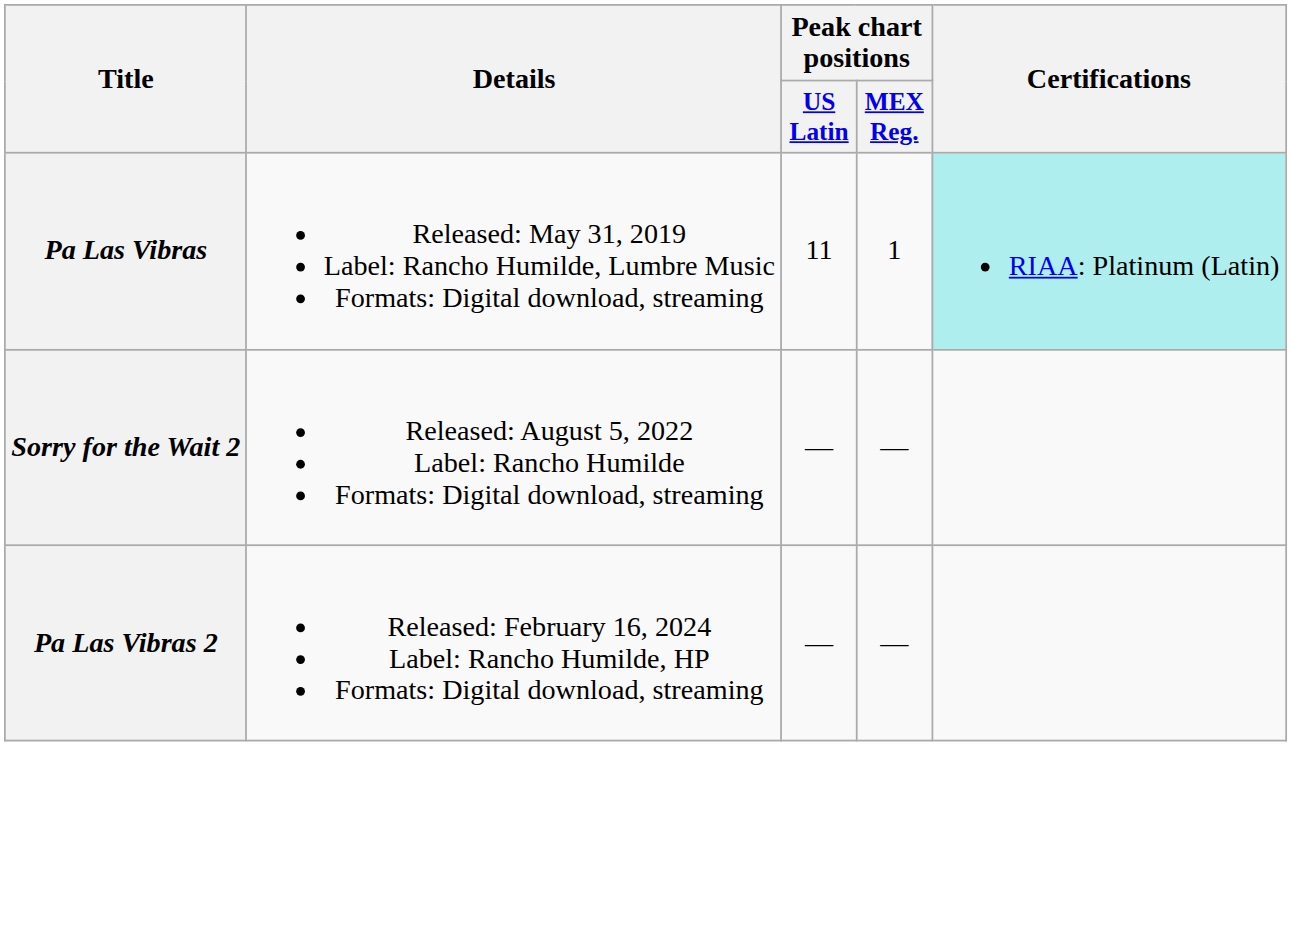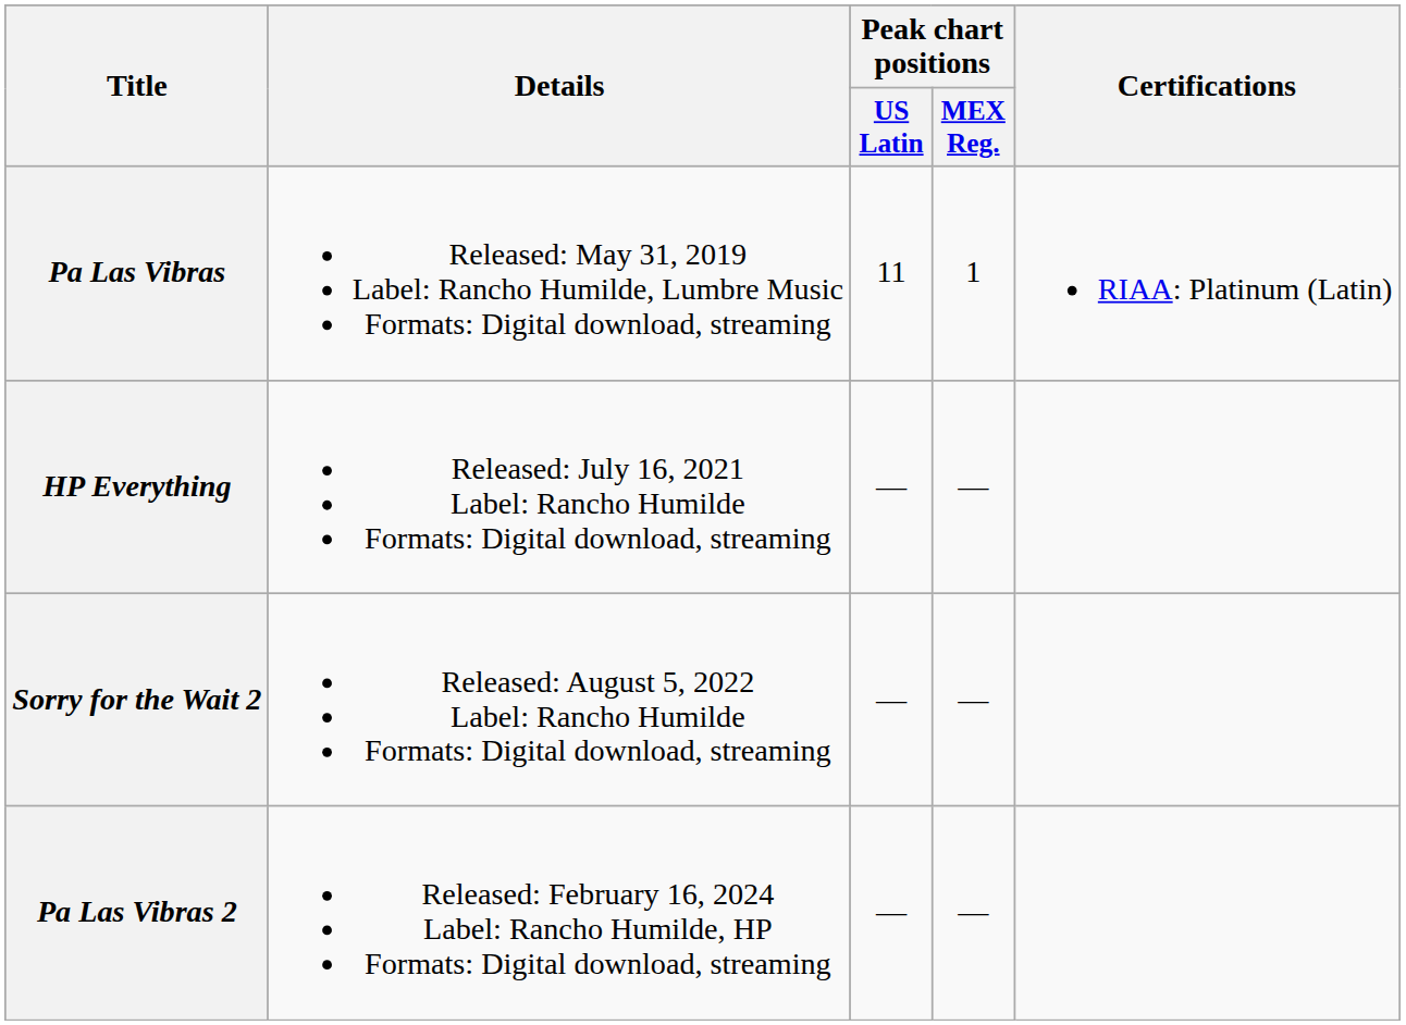Pa Las Vibras | Certifications: paleturquoise background -> no background
+ row: HP Everything | Released: July 16, 2021 Label: Rancho Humilde Formats: Digital download, streaming | — | —
